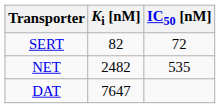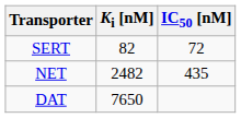NET | IC50 [nM]: 535 -> 435
DAT | Ki [nM]: 7647 -> 7650
